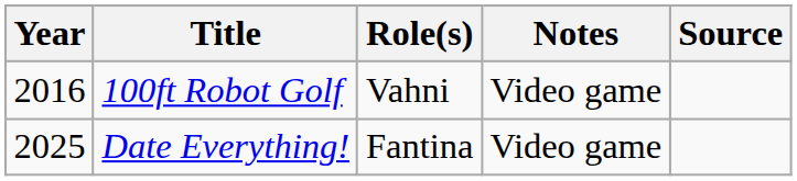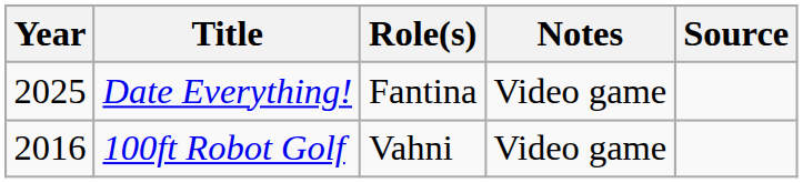rows swapped: 100ft Robot Golf <-> Date Everything!
